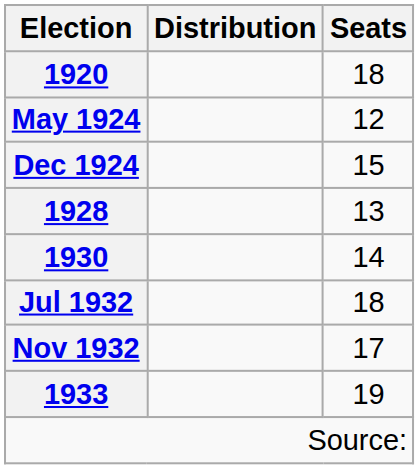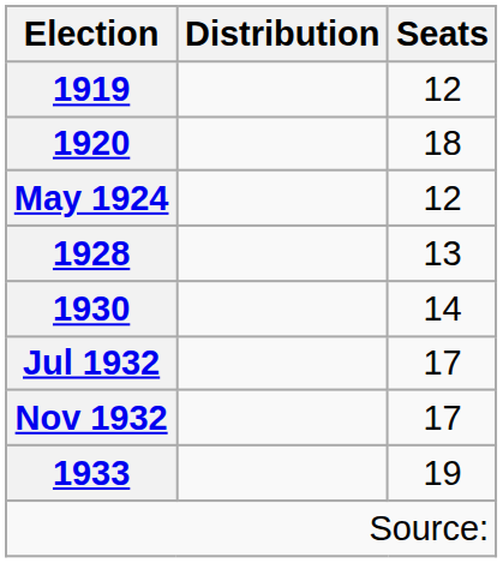+ row: 1919 | 12
- row: Dec 1924 | 15
Jul 1932 | Seats: 18 -> 17
